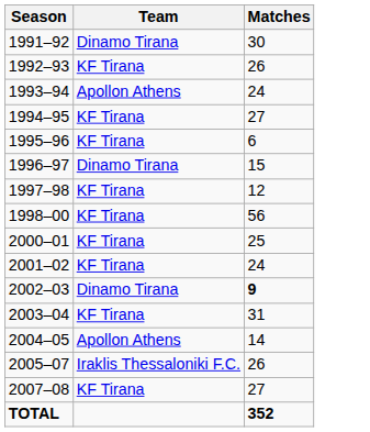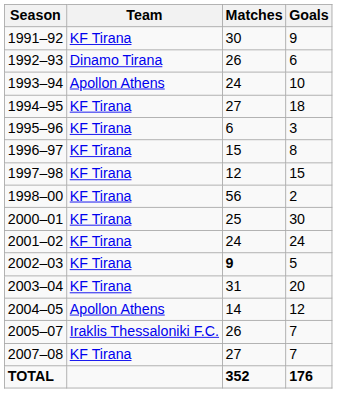+ column: Goals | 9 | 6 | 10 | 18 | 3 | 8 | 15 | 2 | 30 | 24 | 5 | 20 | 12 | 7 | 7 | 176
1991–92 | Team: Dinamo Tirana -> KF Tirana
1992–93 | Team: KF Tirana -> Dinamo Tirana
1996–97 | Team: Dinamo Tirana -> KF Tirana
2002–03 | Team: Dinamo Tirana -> KF Tirana
